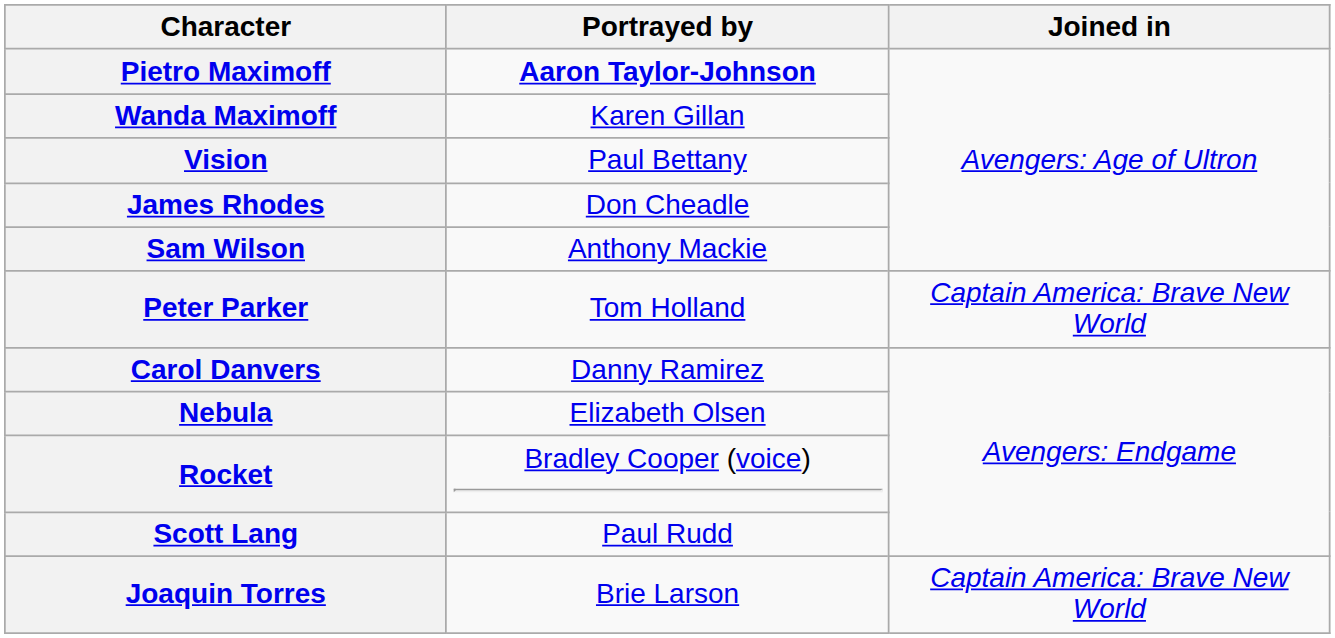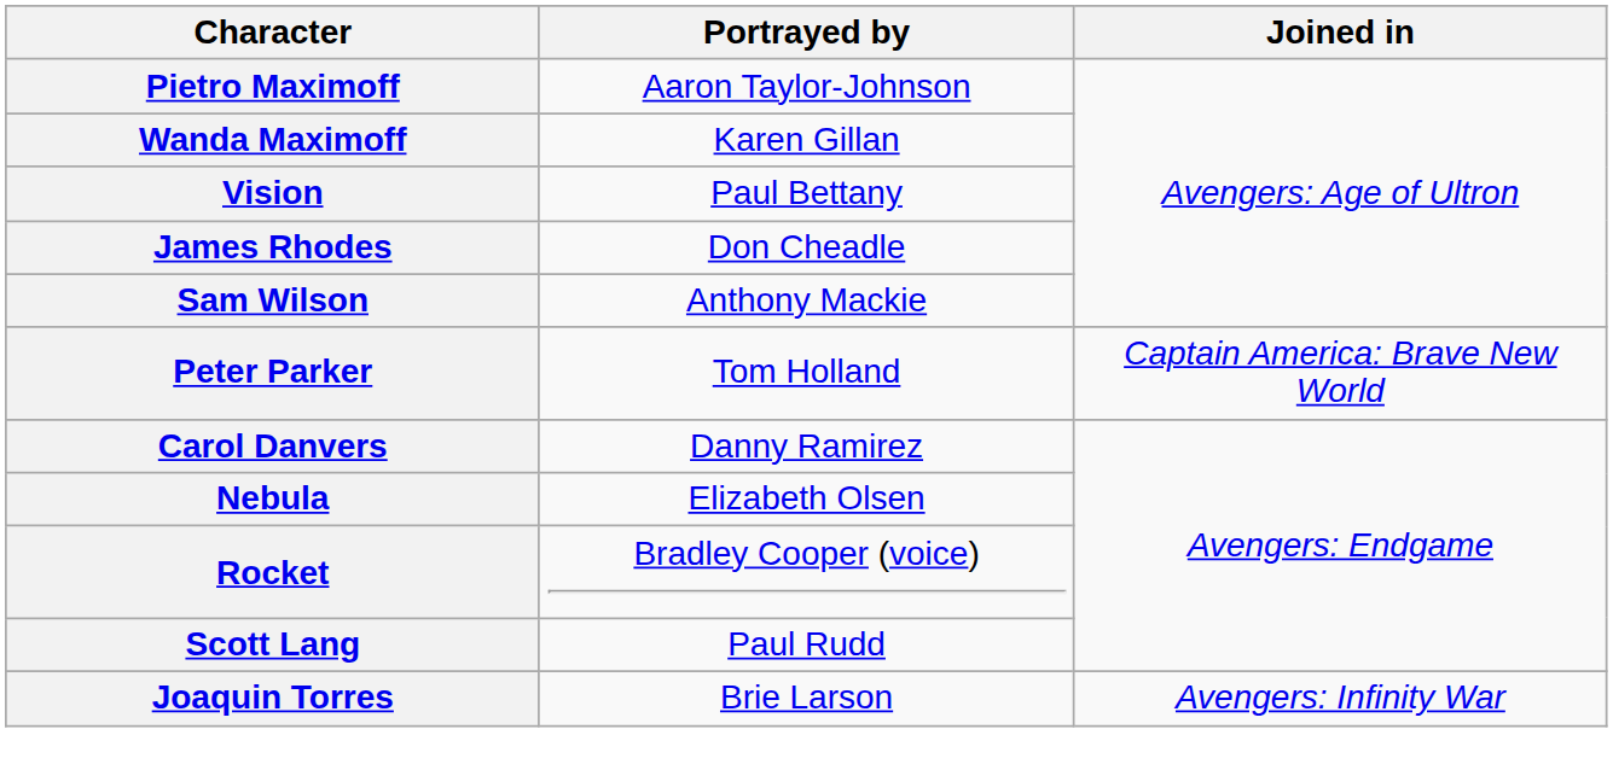Pietro Maximoff | Portrayed by: bold -> normal
Joaquin Torres | Joined in: Captain America: Brave New World -> Avengers: Infinity War
